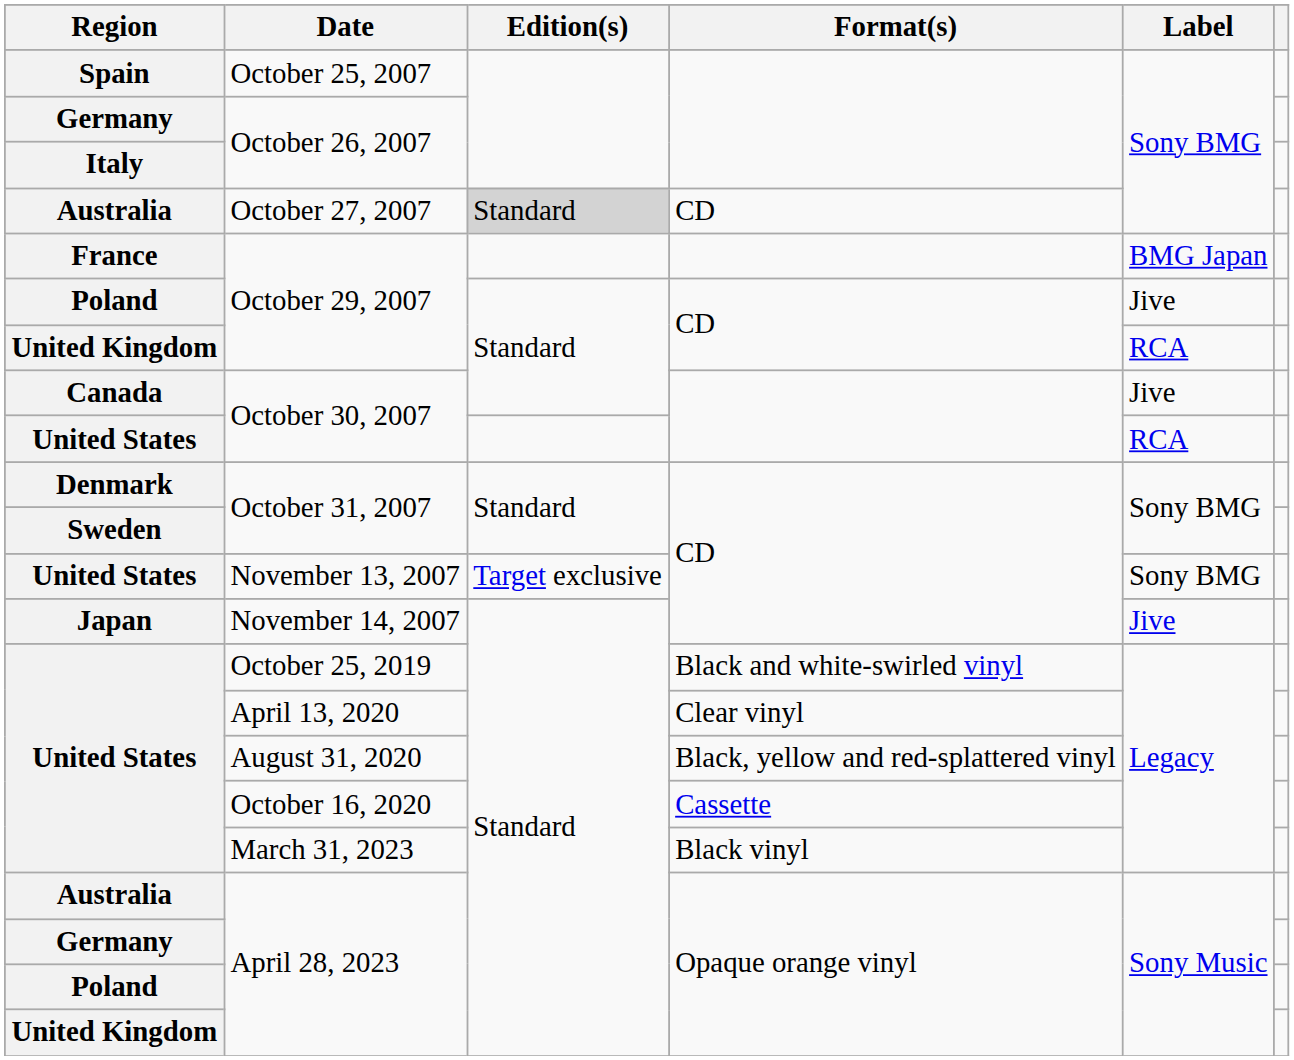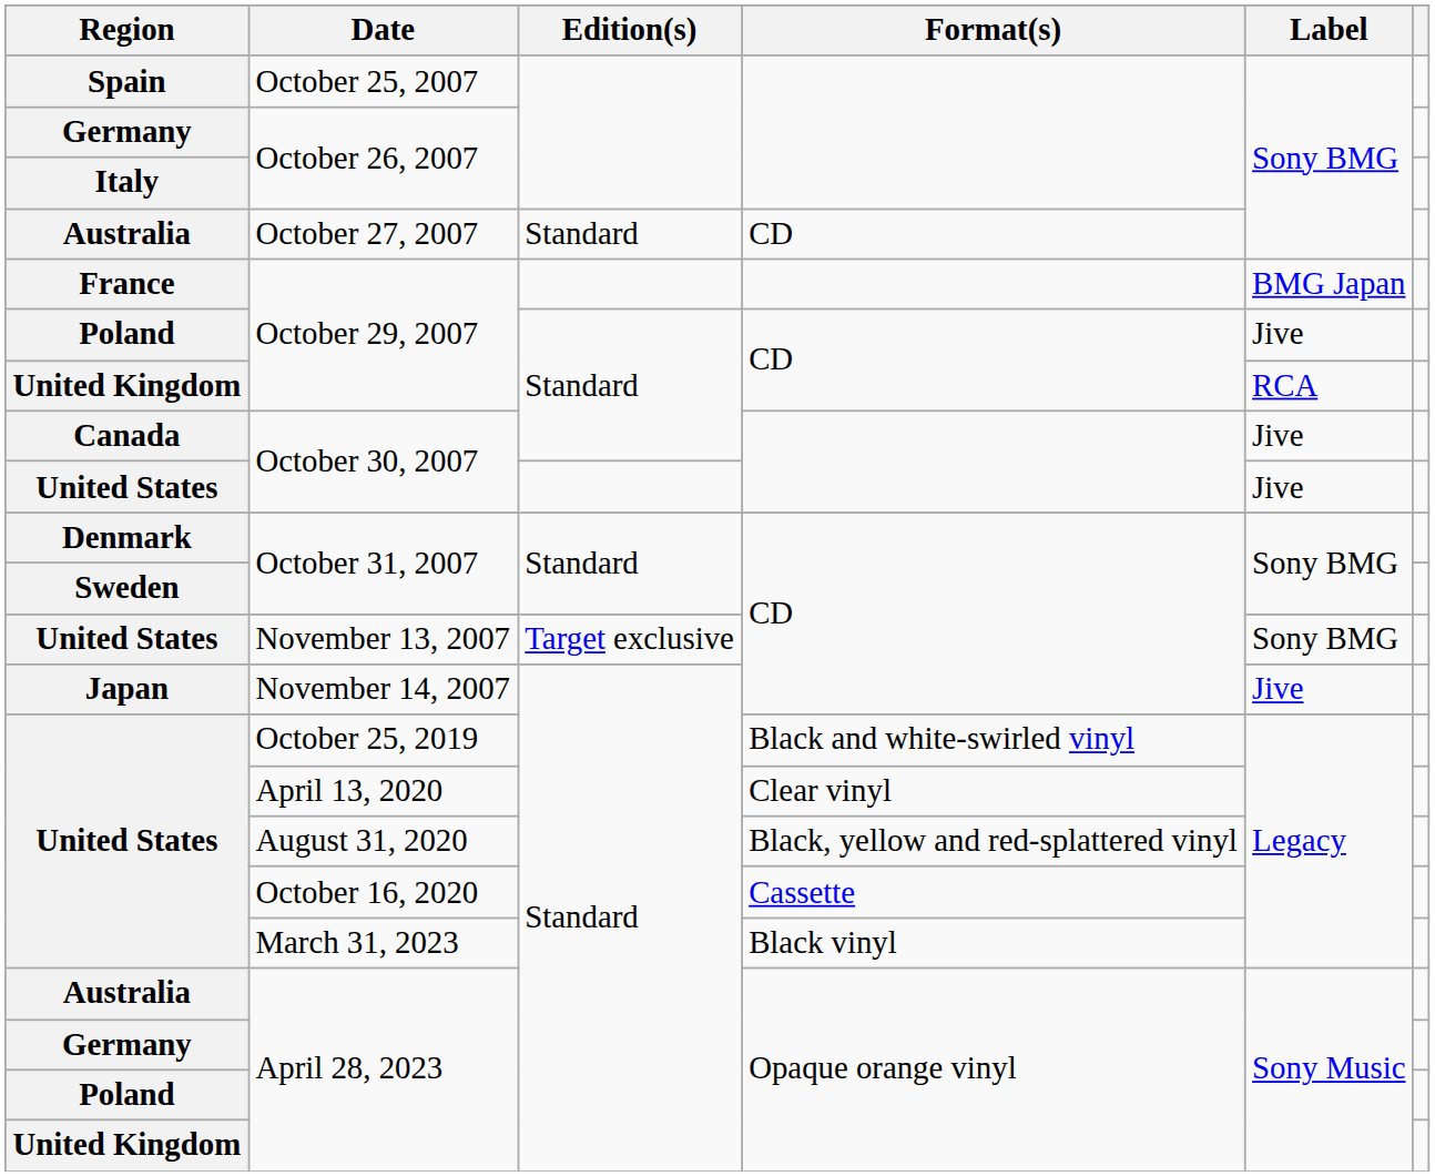October 27, 2007 | Edition(s): lightgrey background -> no background
United States / October 30, 2007 | Label: RCA -> Jive
